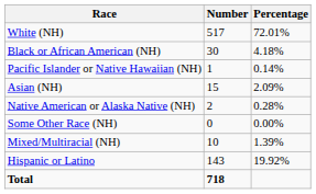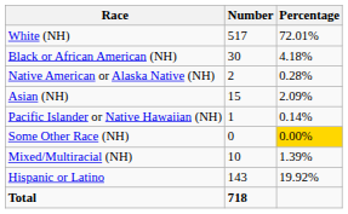rows swapped: Native American or Alaska Native (NH) <-> Pacific Islander or Native Hawaiian (NH)
Some Other Race (NH) | Percentage: no background -> gold background
